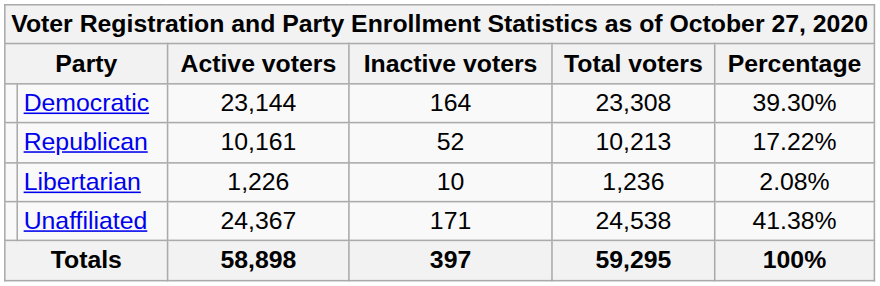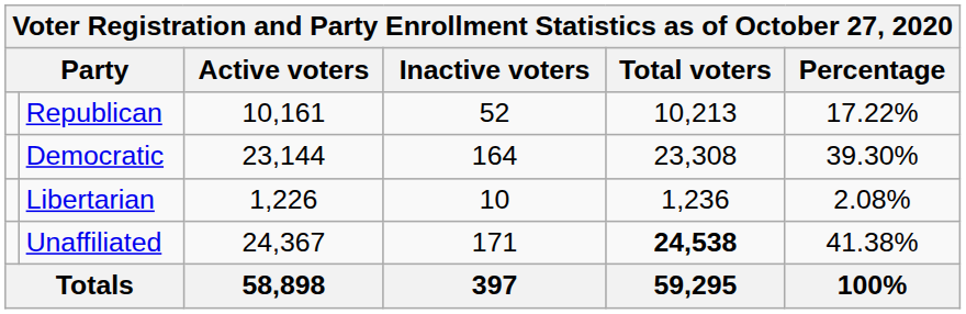rows swapped: Republican <-> Democratic
Unaffiliated | Total voters: normal -> bold
